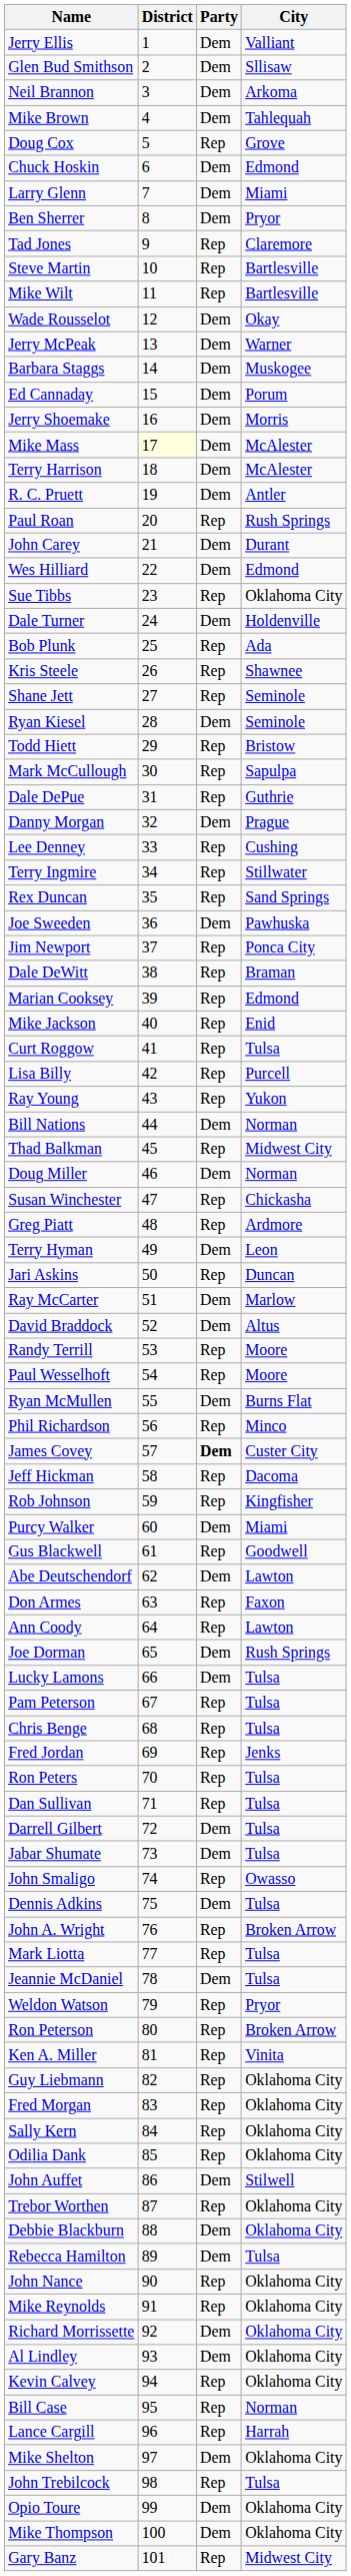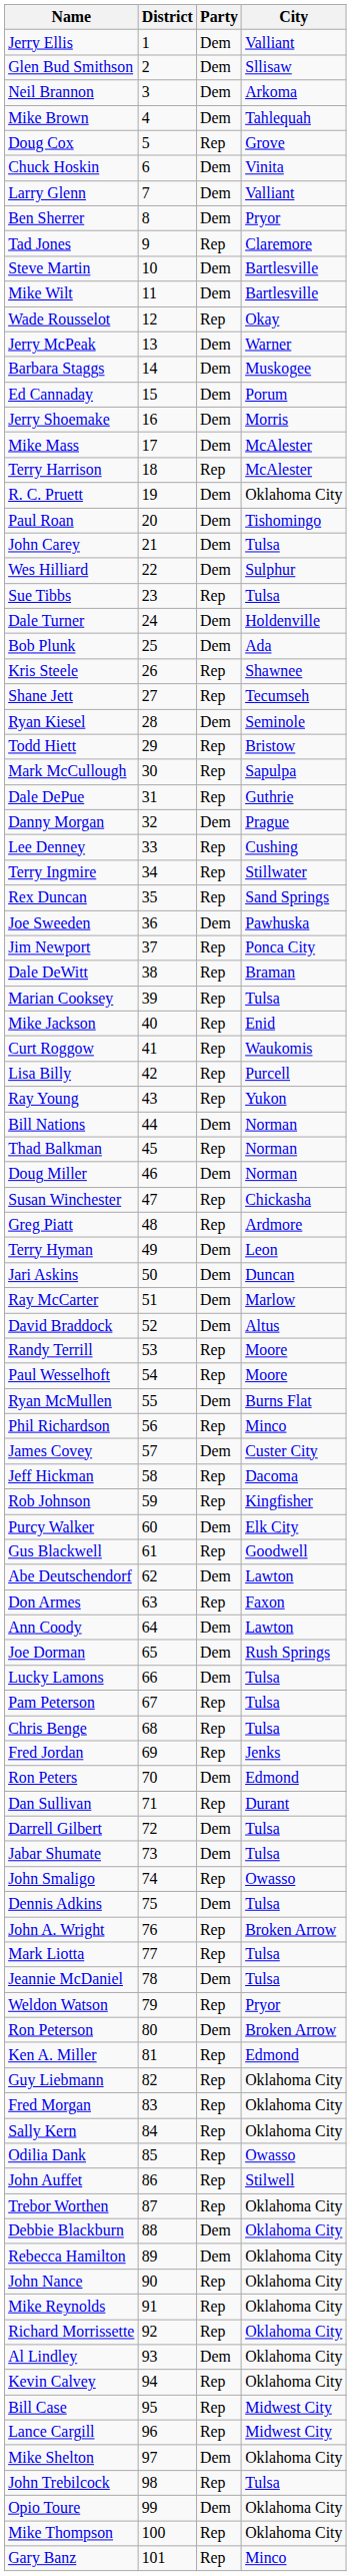Chuck Hoskin | City: Edmond -> Vinita
Larry Glenn | City: Miami -> Valliant
Steve Martin | Party: Rep -> Dem
Mike Wilt | Party: Rep -> Dem
Wade Rousselot | Party: Dem -> Rep
Mike Mass | District: lightyellow background -> no background
Terry Harrison | Party: Dem -> Rep
R. C. Pruett | City: Antler -> Oklahoma City
Paul Roan | Party: Rep -> Dem
Paul Roan | City: Rush Springs -> Tishomingo
John Carey | City: Durant -> Tulsa
Wes Hilliard | City: Edmond -> Sulphur
Sue Tibbs | City: Oklahoma City -> Tulsa
Bob Plunk | Party: Rep -> Dem
Shane Jett | City: Seminole -> Tecumseh
Marian Cooksey | City: Edmond -> Tulsa
Curt Roggow | City: Tulsa -> Waukomis
Thad Balkman | City: Midwest City -> Norman
Jari Askins | Party: Rep -> Dem
James Covey | Party: bold -> normal
Purcy Walker | City: Miami -> Elk City
Ann Coody | Party: Rep -> Dem
Ron Peters | Party: Rep -> Dem
Ron Peters | City: Tulsa -> Edmond
Dan Sullivan | City: Tulsa -> Durant
Ron Peterson | Party: Rep -> Dem
Ken A. Miller | City: Vinita -> Edmond
Odilia Dank | City: Oklahoma City -> Owasso
John Auffet | Party: Dem -> Rep
Rebecca Hamilton | City: Tulsa -> Oklahoma City
Richard Morrissette | Party: Dem -> Rep
Bill Case | City: Norman -> Midwest City
Lance Cargill | City: Harrah -> Midwest City
Mike Thompson | Party: Dem -> Rep
Gary Banz | City: Midwest City -> Minco
